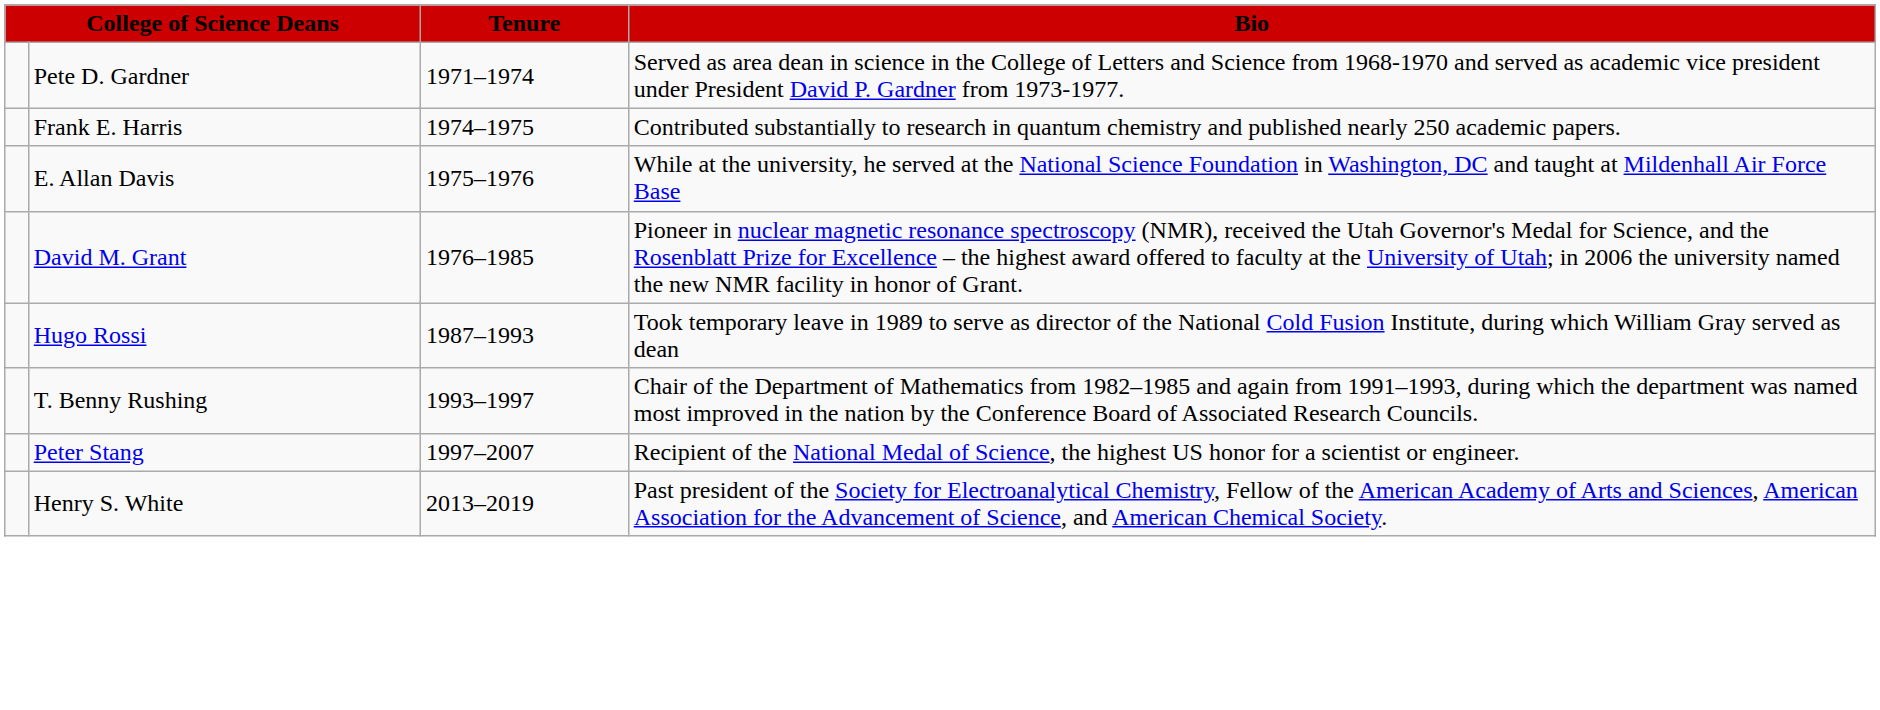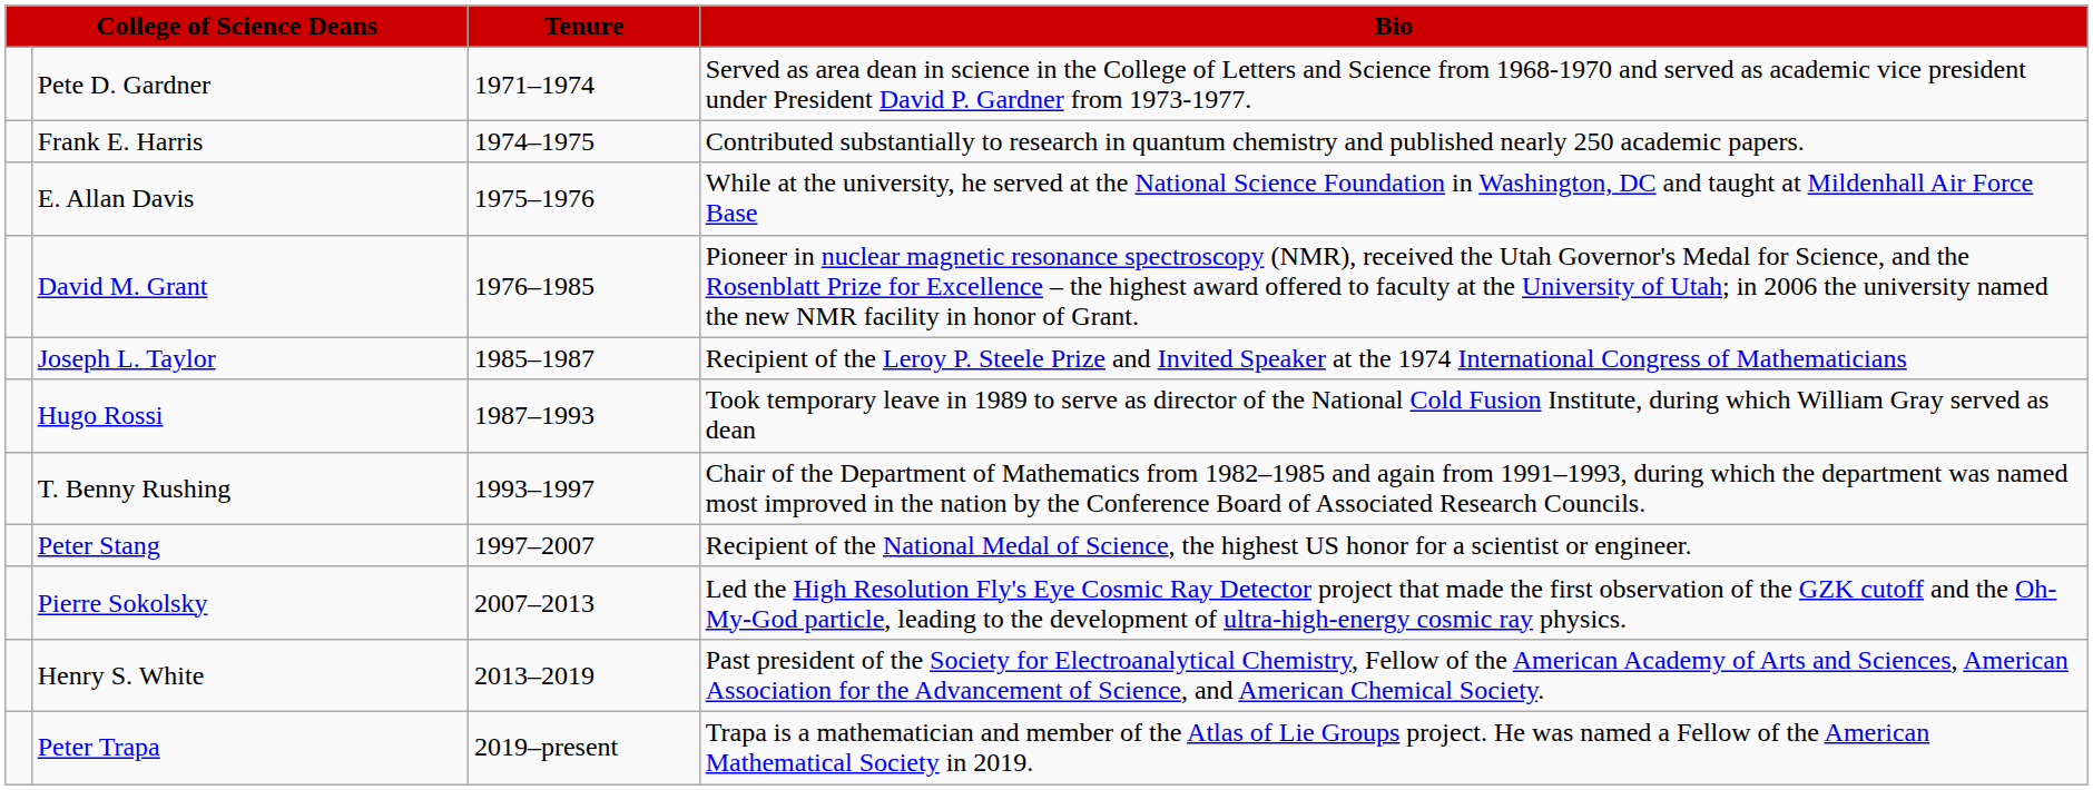+ row: Joseph L. Taylor | 1985–1987 | Recipient of the Leroy P. Steele Prize and Invited Speaker at the 1974 International Congress of Mathematicians
+ row: Pierre Sokolsky | 2007–2013 | Led the High Resolution Fly's Eye Cosmic Ray Detector project that made the first observation of the GZK cutoff and the Oh-My-God particle, leading to the development of ultra-high-energy cosmic ray physics.
+ row: Peter Trapa | 2019–present | Trapa is a mathematician and member of the Atlas of Lie Groups project. He was named a Fellow of the American Mathematical Society in 2019.
